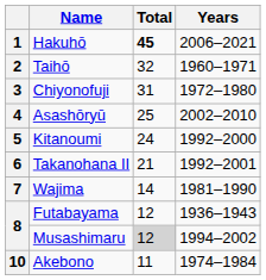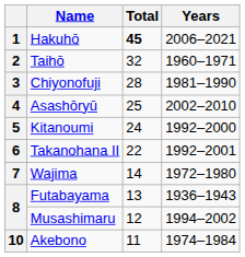3 | Total: 31 -> 28
3 | Years: 1972–1980 -> 1981–1990
6 | Total: 21 -> 22
7 | Years: 1981–1990 -> 1972–1980
8 / Futabayama | Total: 12 -> 13
8 / Musashimaru | Total: lightgrey background -> no background
